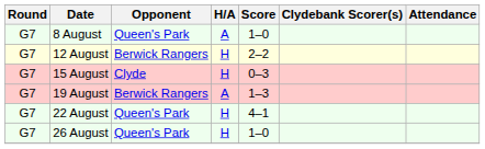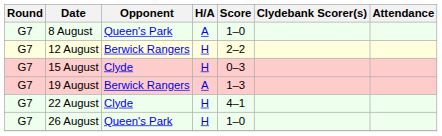22 August | Opponent: Queen's Park -> Clyde
